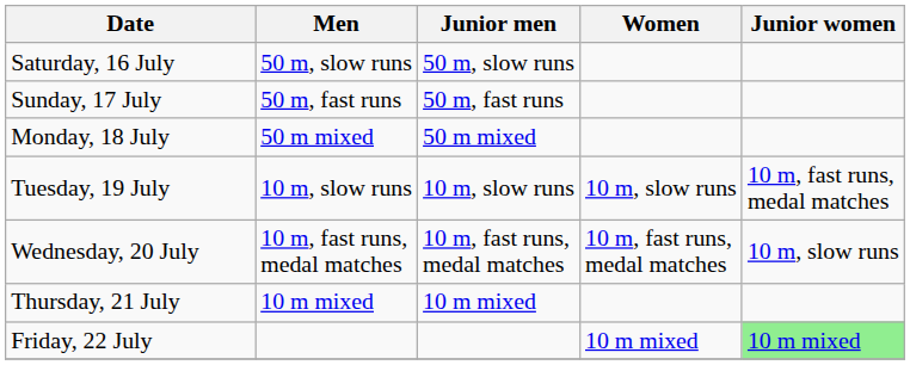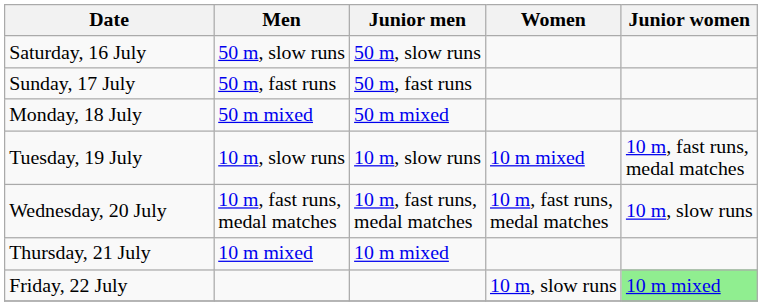Tuesday, 19 July | Women: 10 m, slow runs -> 10 m mixed
Friday, 22 July | Women: 10 m mixed -> 10 m, slow runs
